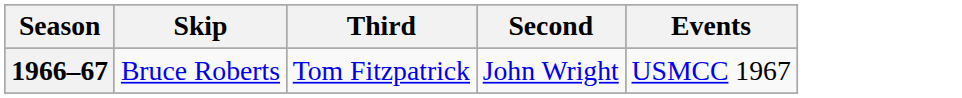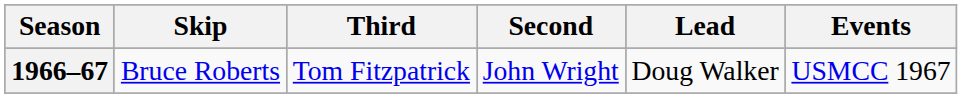+ column: Lead | Doug Walker
